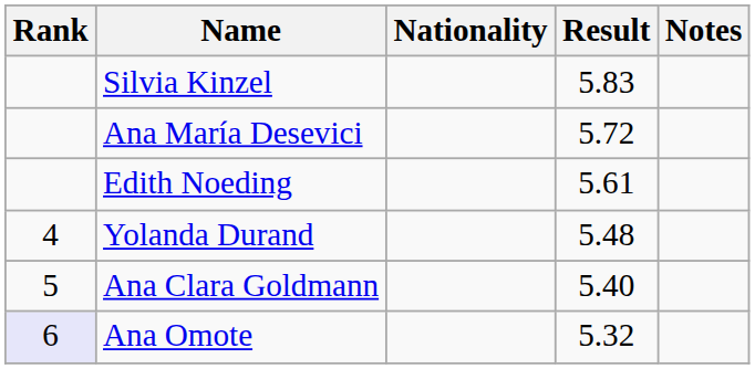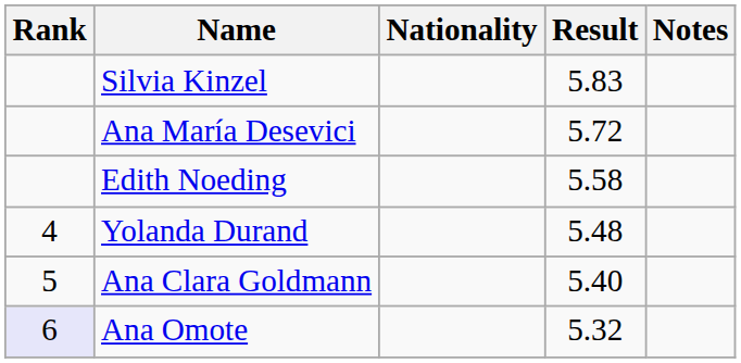Edith Noeding | Result: 5.61 -> 5.58
